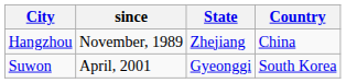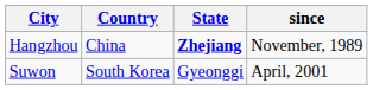columns swapped: Country <-> since
Hangzhou | State: normal -> bold
